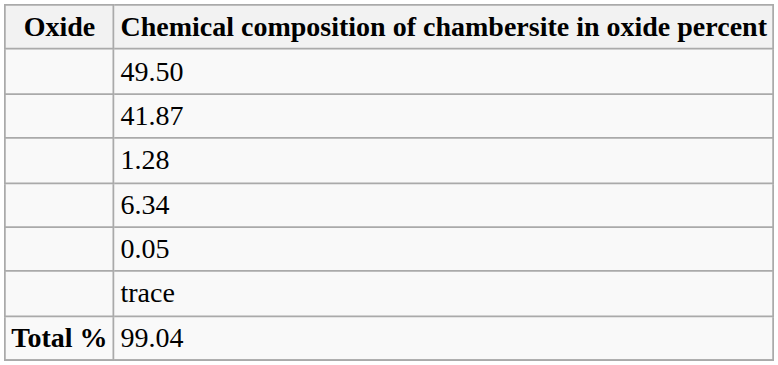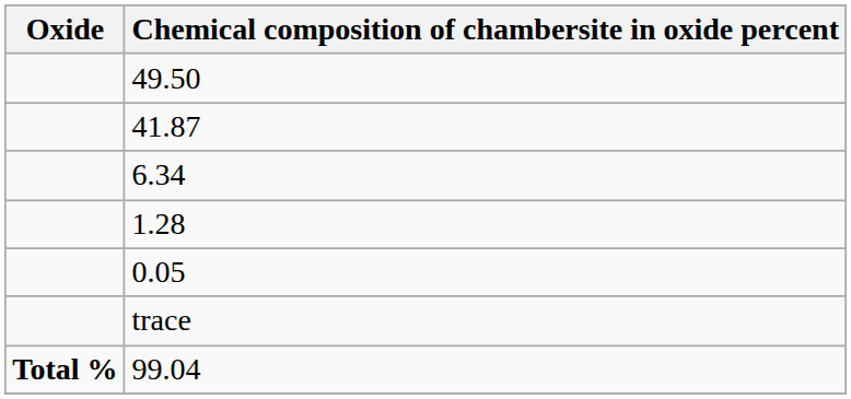rows swapped: 6.34 <-> 1.28
